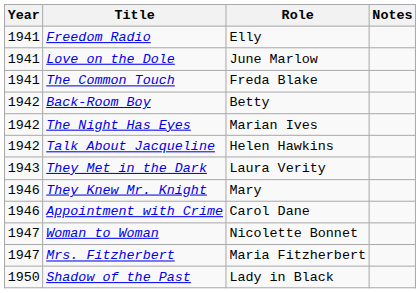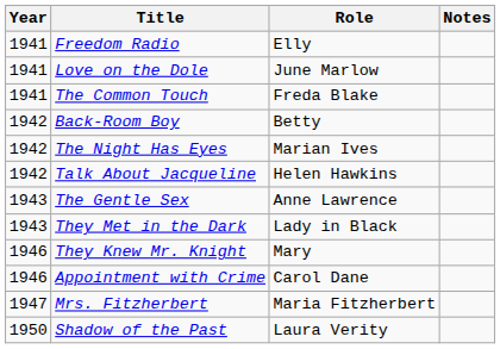+ row: 1943 | The Gentle Sex | Anne Lawrence
They Met in the Dark | Role: Laura Verity -> Lady in Black
- row: 1947 | Woman to Woman | Nicolette Bonnet
Shadow of the Past | Role: Lady in Black -> Laura Verity
